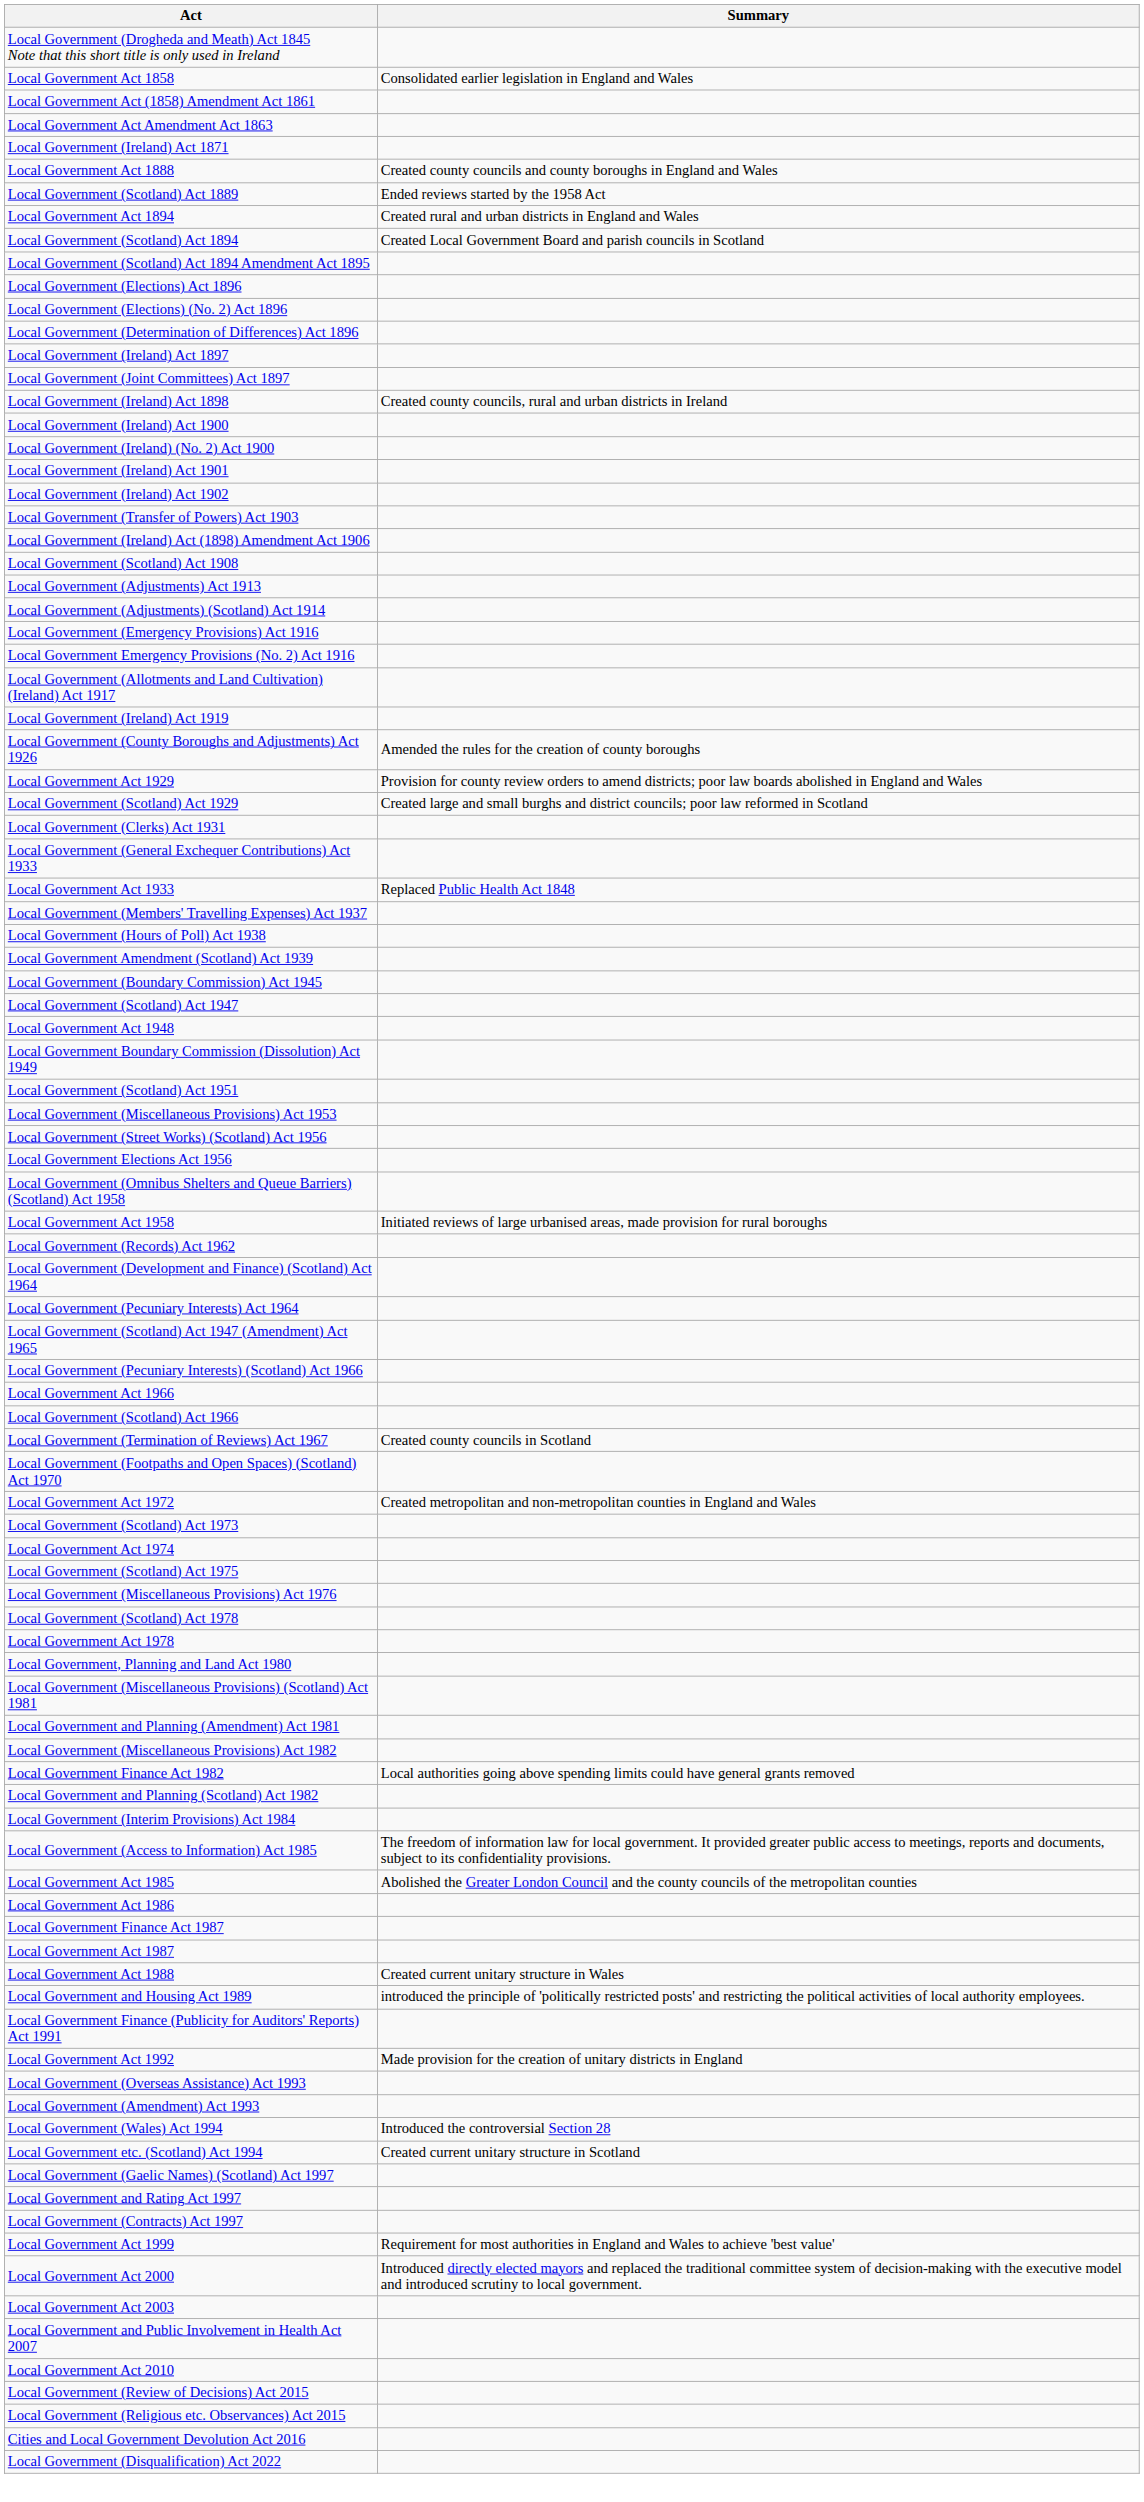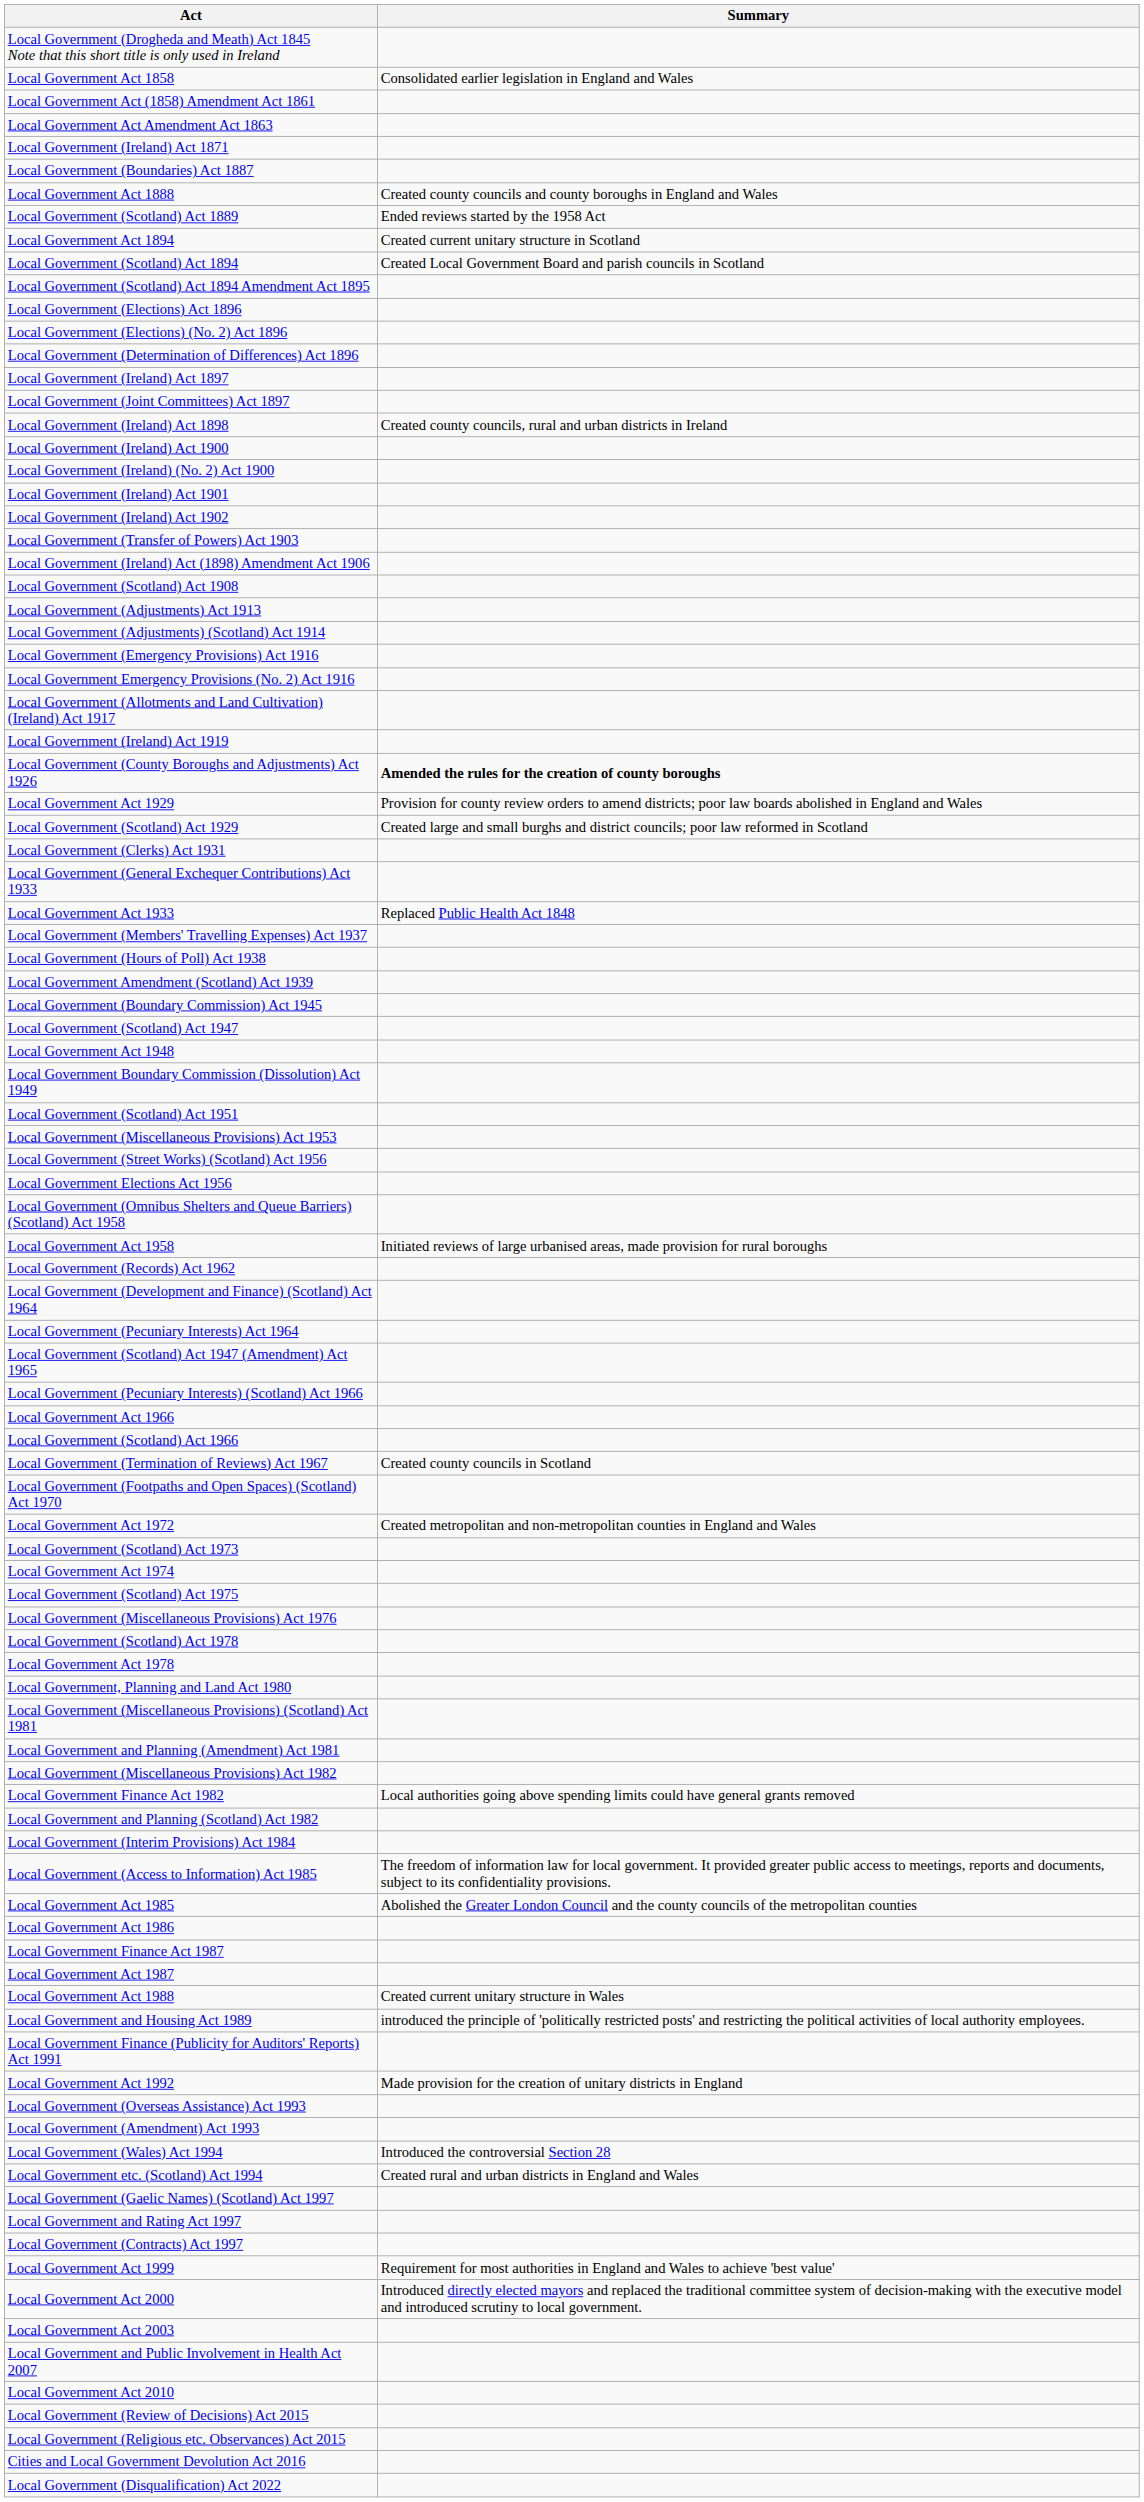+ row: Local Government (Boundaries) Act 1887
Local Government Act 1894 | Summary: Created rural and urban districts in England and Wales -> Created current unitary structure in Scotland
Local Government (County Boroughs and Adjustments) Act 1926 | Summary: normal -> bold
Local Government etc. (Scotland) Act 1994 | Summary: Created current unitary structure in Scotland -> Created rural and urban districts in England and Wales
